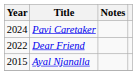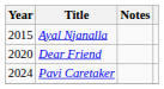rows swapped: Ayal Njanalla <-> Pavi Caretaker
Dear Friend | Year: 2022 -> 2020
